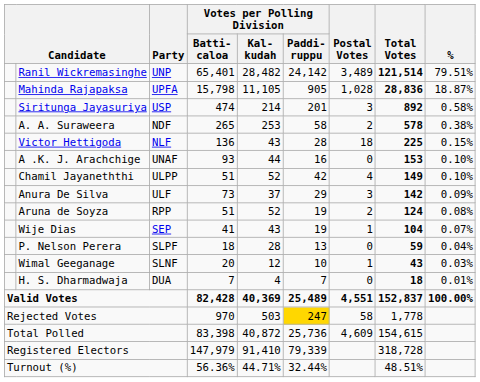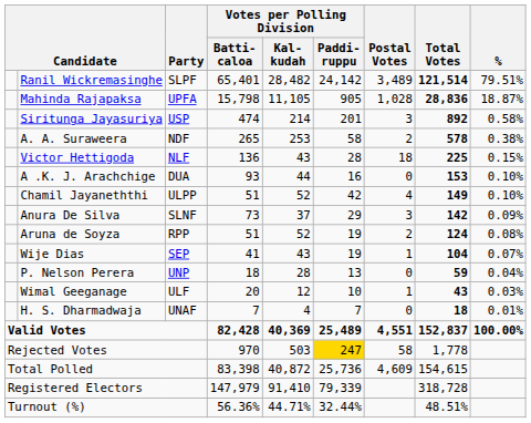Ranil Wickremasinghe | Party: UNP -> SLPF
A .K. J. Arachchige | Party: UNAF -> DUA
Anura De Silva | Party: ULF -> SLNF
P. Nelson Perera | Party: SLPF -> UNP
Wimal Geeganage | Party: SLNF -> ULF
H. S. Dharmadwaja | Party: DUA -> UNAF
